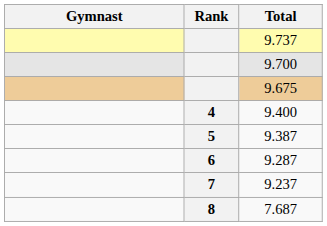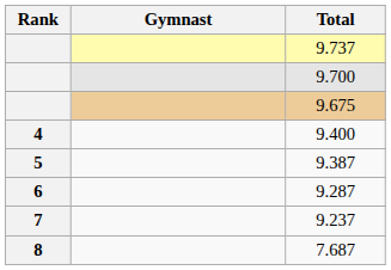columns swapped: Rank <-> Gymnast
